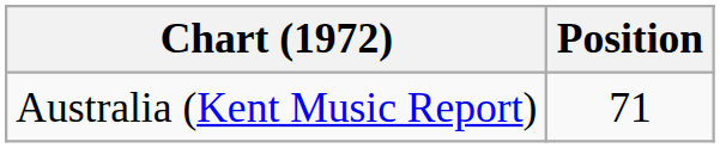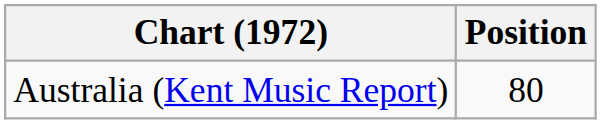Australia (Kent Music Report) | Position: 71 -> 80
